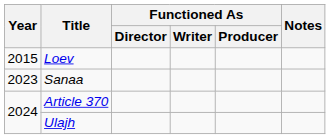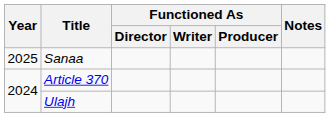- row: 2015 | Loev
Sanaa | Year: 2023 -> 2025
